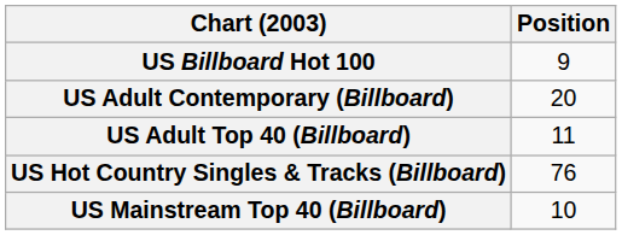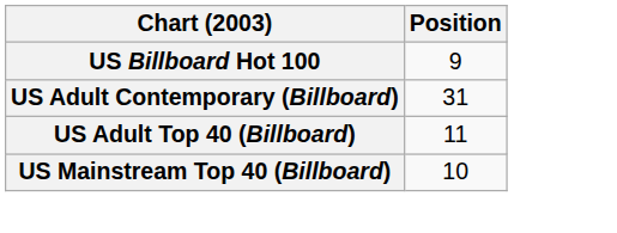US Adult Contemporary (Billboard) | Position: 20 -> 31
- row: US Hot Country Singles & Tracks (Billboard) | 76
